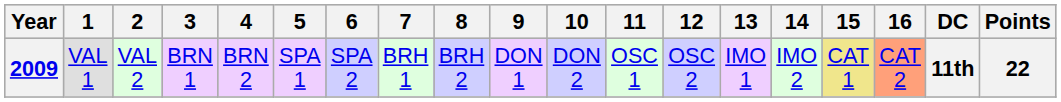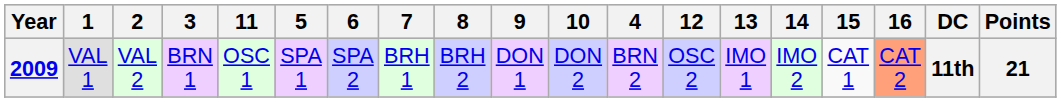columns swapped: 4 <-> 11
2009 | 15: khaki background -> no background
2009 | Points: 22 -> 21
